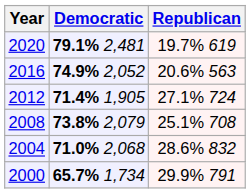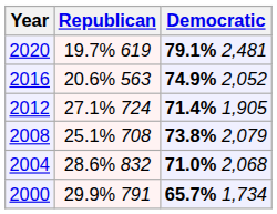columns swapped: Republican <-> Democratic
